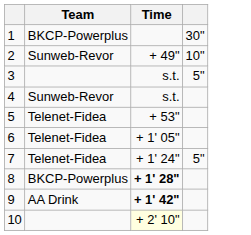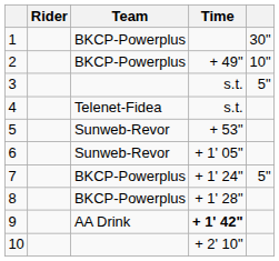+ column: Rider
2 | Team: Sunweb-Revor -> BKCP-Powerplus
4 | Team: Sunweb-Revor -> Telenet-Fidea
5 | Team: Telenet-Fidea -> Sunweb-Revor
6 | Team: Telenet-Fidea -> Sunweb-Revor
7 | Team: Telenet-Fidea -> BKCP-Powerplus
8 | Time: bold -> normal
10 | Time: lightyellow background -> no background
